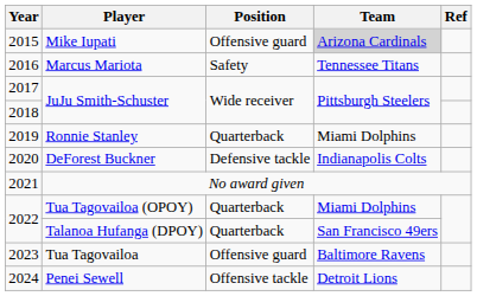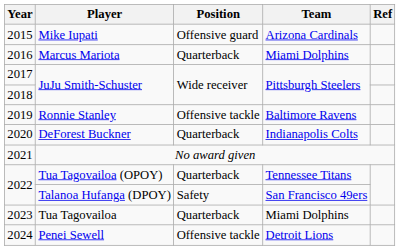Mike Iupati | Team: lightgrey background -> no background
Marcus Mariota | Position: Safety -> Quarterback
Marcus Mariota | Team: Tennessee Titans -> Miami Dolphins
Ronnie Stanley | Position: Quarterback -> Offensive tackle
Ronnie Stanley | Team: Miami Dolphins -> Baltimore Ravens
DeForest Buckner | Position: Defensive tackle -> Quarterback
Tua Tagovailoa (OPOY) | Team: Miami Dolphins -> Tennessee Titans
Talanoa Hufanga (DPOY) | Position: Quarterback -> Safety
Tua Tagovailoa | Position: Offensive guard -> Quarterback
Tua Tagovailoa | Team: Baltimore Ravens -> Miami Dolphins
